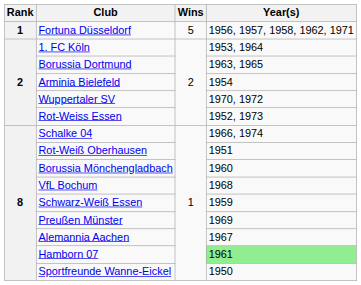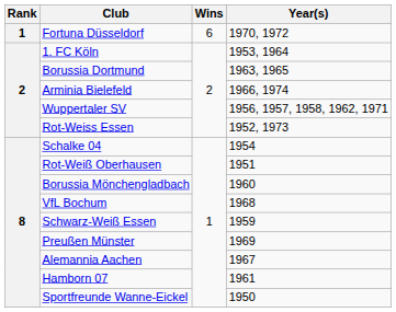Fortuna Düsseldorf | Wins: 5 -> 6
Fortuna Düsseldorf | Year(s): 1956, 1957, 1958, 1962, 1971 -> 1970, 1972
Arminia Bielefeld | Year(s): 1954 -> 1966, 1974
Wuppertaler SV | Year(s): 1970, 1972 -> 1956, 1957, 1958, 1962, 1971
Schalke 04 | Year(s): 1966, 1974 -> 1954
Hamborn 07 | Year(s): lightgreen background -> no background
